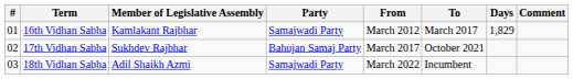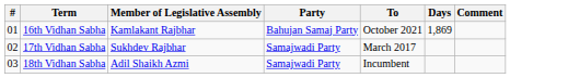- column: From | March 2012 | March 2017 | March 2022
16th Vidhan Sabha | Party: Samajwadi Party -> Bahujan Samaj Party
16th Vidhan Sabha | To: March 2017 -> October 2021
16th Vidhan Sabha | Days: 1,829 -> 1,869
17th Vidhan Sabha | Party: Bahujan Samaj Party -> Samajwadi Party
17th Vidhan Sabha | To: October 2021 -> March 2017
